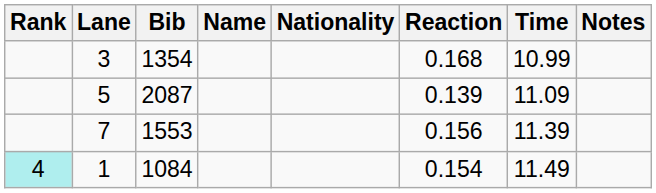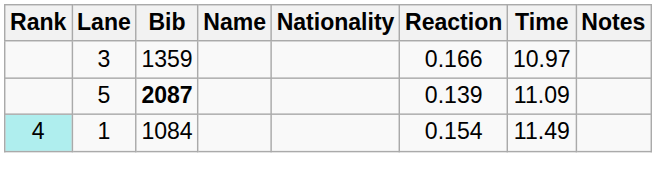3 | Bib: 1354 -> 1359
3 | Reaction: 0.168 -> 0.166
3 | Time: 10.99 -> 10.97
5 | Bib: normal -> bold
- row: 7 | 1553 | 0.156 | 11.39
